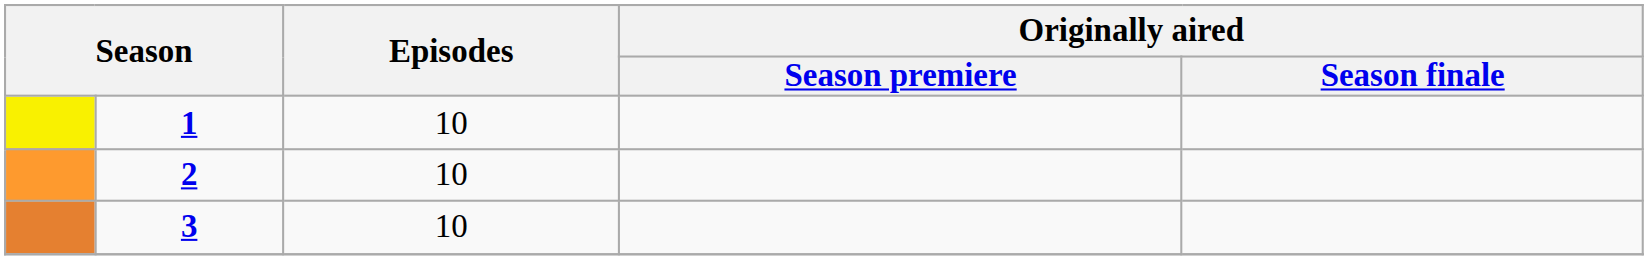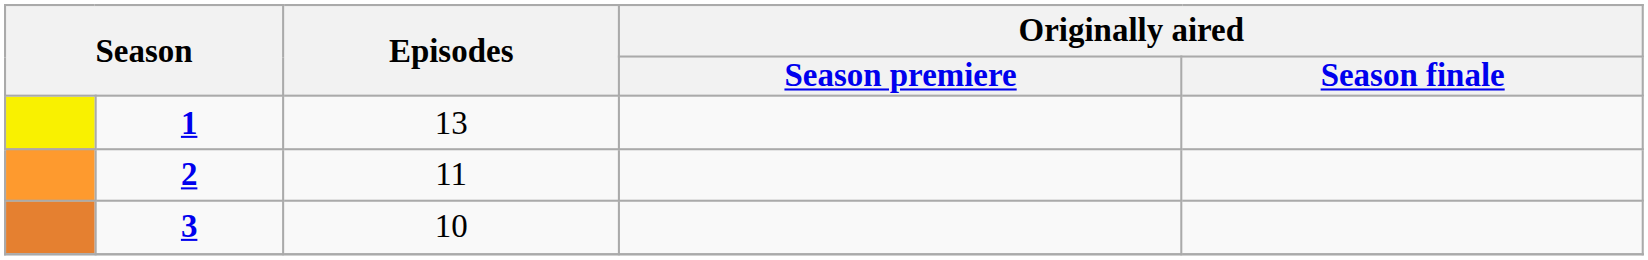1 | Episodes: 10 -> 13
2 | Episodes: 10 -> 11
